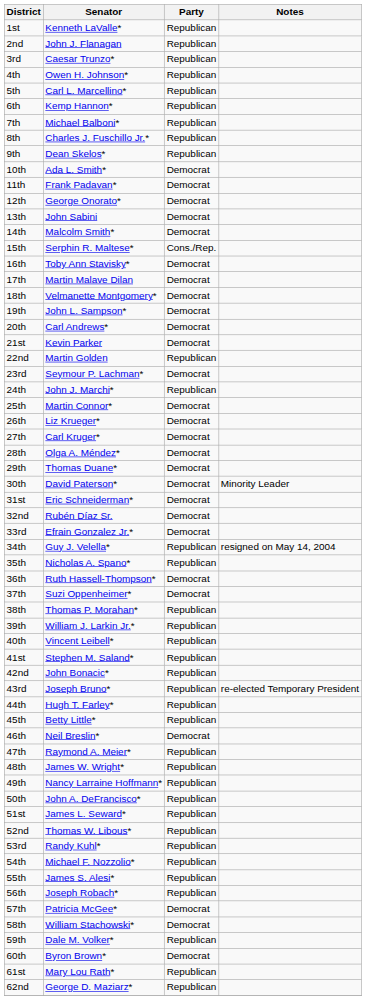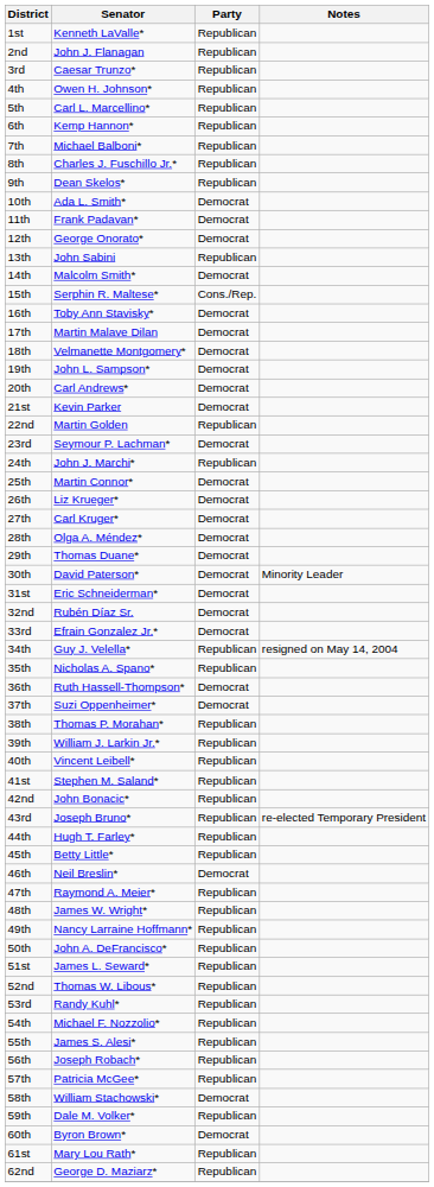13th | Party: Democrat -> Republican
57th | Party: Democrat -> Republican
